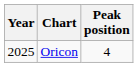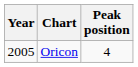Oricon | Year: 2025 -> 2005
